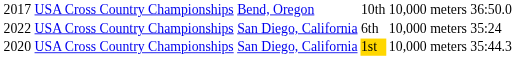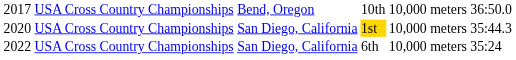rows swapped: 1st <-> 6th
